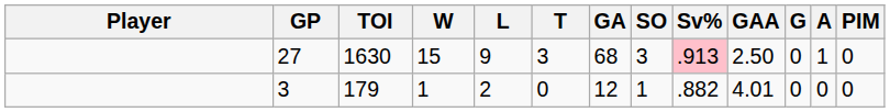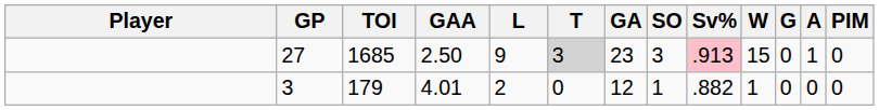columns swapped: W <-> GAA
27 | TOI: 1630 -> 1685
27 | T: no background -> lightgrey background
27 | GA: 68 -> 23
